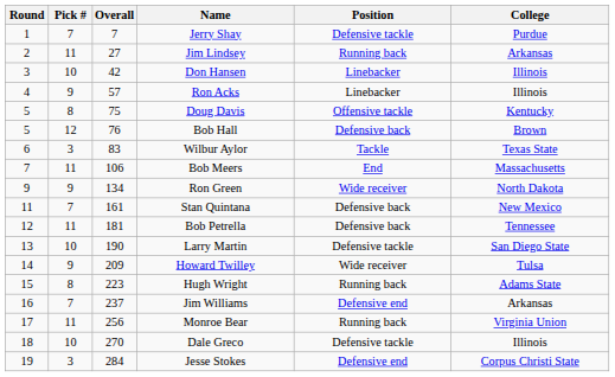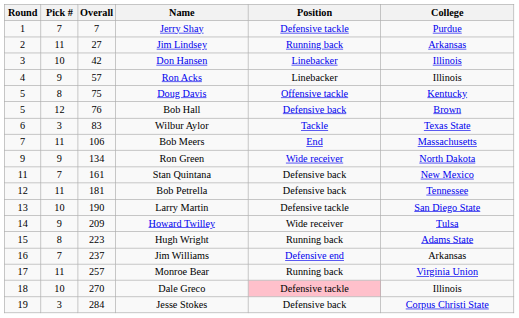Monroe Bear | Overall: 256 -> 257
Dale Greco | Position: no background -> pink background
Jesse Stokes | Position: Defensive end -> Defensive back
